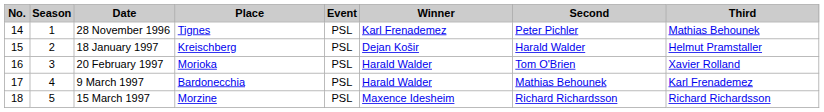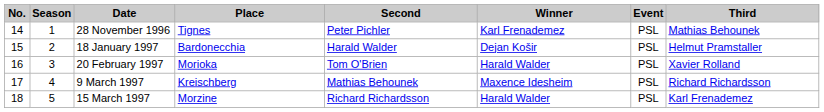columns swapped: Event <-> Second
18 January 1997 | Place: Kreischberg -> Bardonecchia
9 March 1997 | Place: Bardonecchia -> Kreischberg
9 March 1997 | Winner: Harald Walder -> Maxence Idesheim
9 March 1997 | Third: Karl Frenademez -> Richard Richardsson
15 March 1997 | Winner: Maxence Idesheim -> Harald Walder
15 March 1997 | Third: Richard Richardsson -> Karl Frenademez
